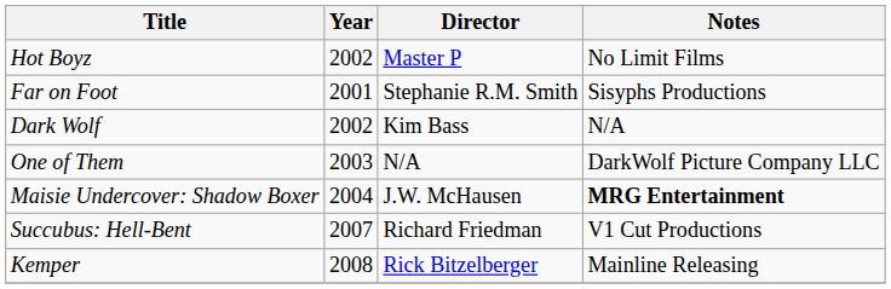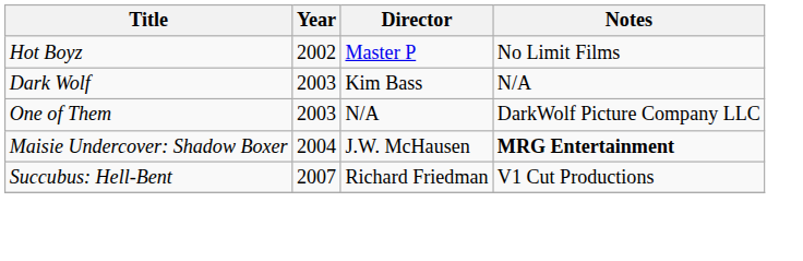- row: Far on Foot | 2001 | Stephanie R.M. Smith | Sisyphs Productions
Dark Wolf | Year: 2002 -> 2003
- row: Kemper | 2008 | Rick Bitzelberger | Mainline Releasing
